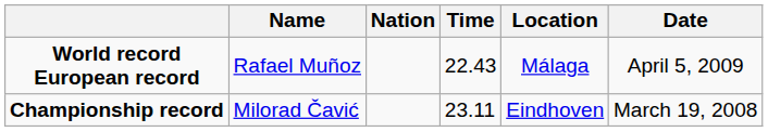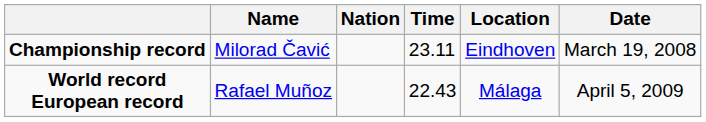rows swapped: World record European record <-> Championship record
